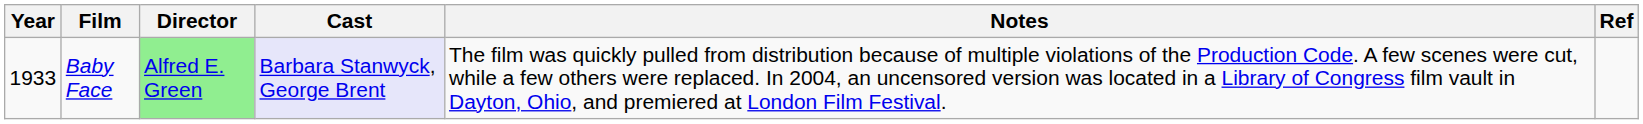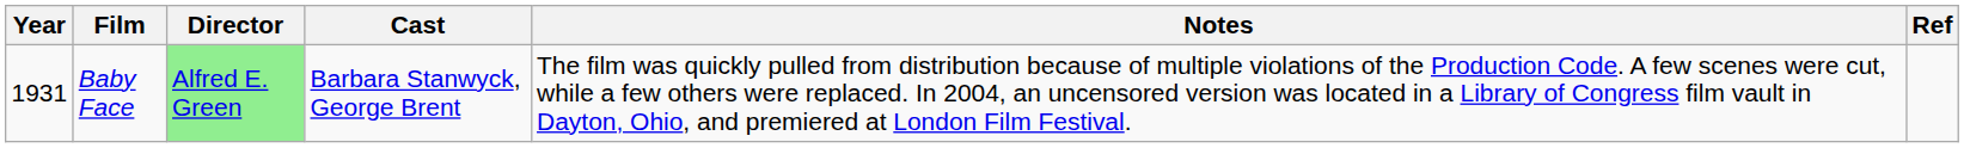Baby Face | Year: 1933 -> 1931
Baby Face | Cast: lavender background -> no background
